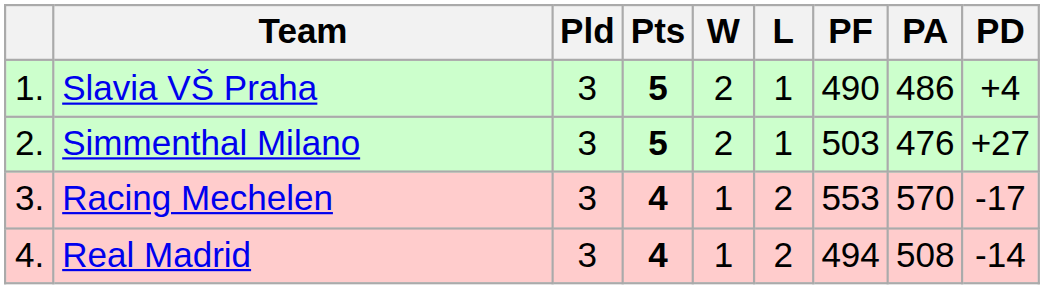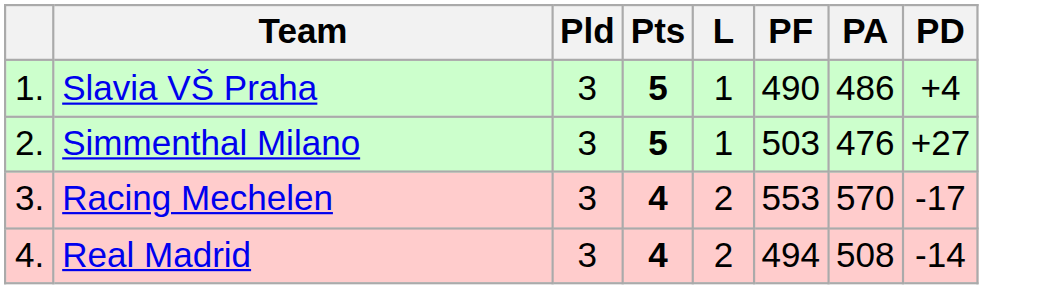- column: W | 2 | 2 | 1 | 1
